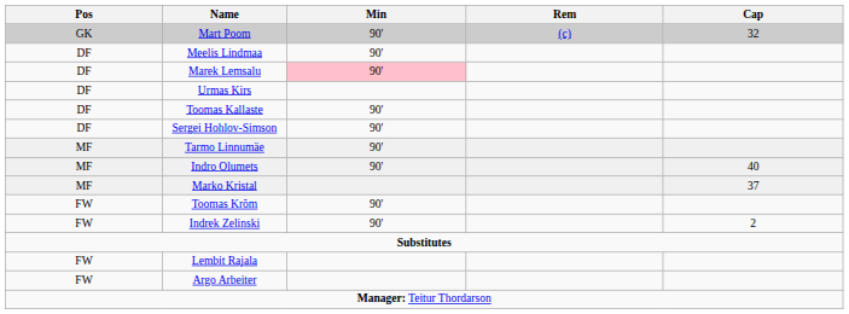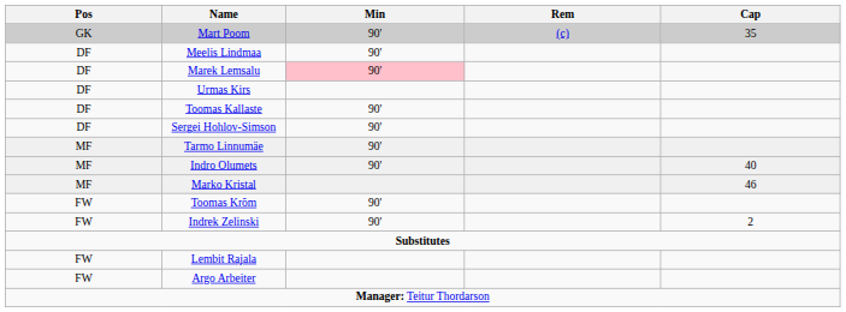Mart Poom | Cap: 32 -> 35
Marko Kristal | Cap: 37 -> 46
